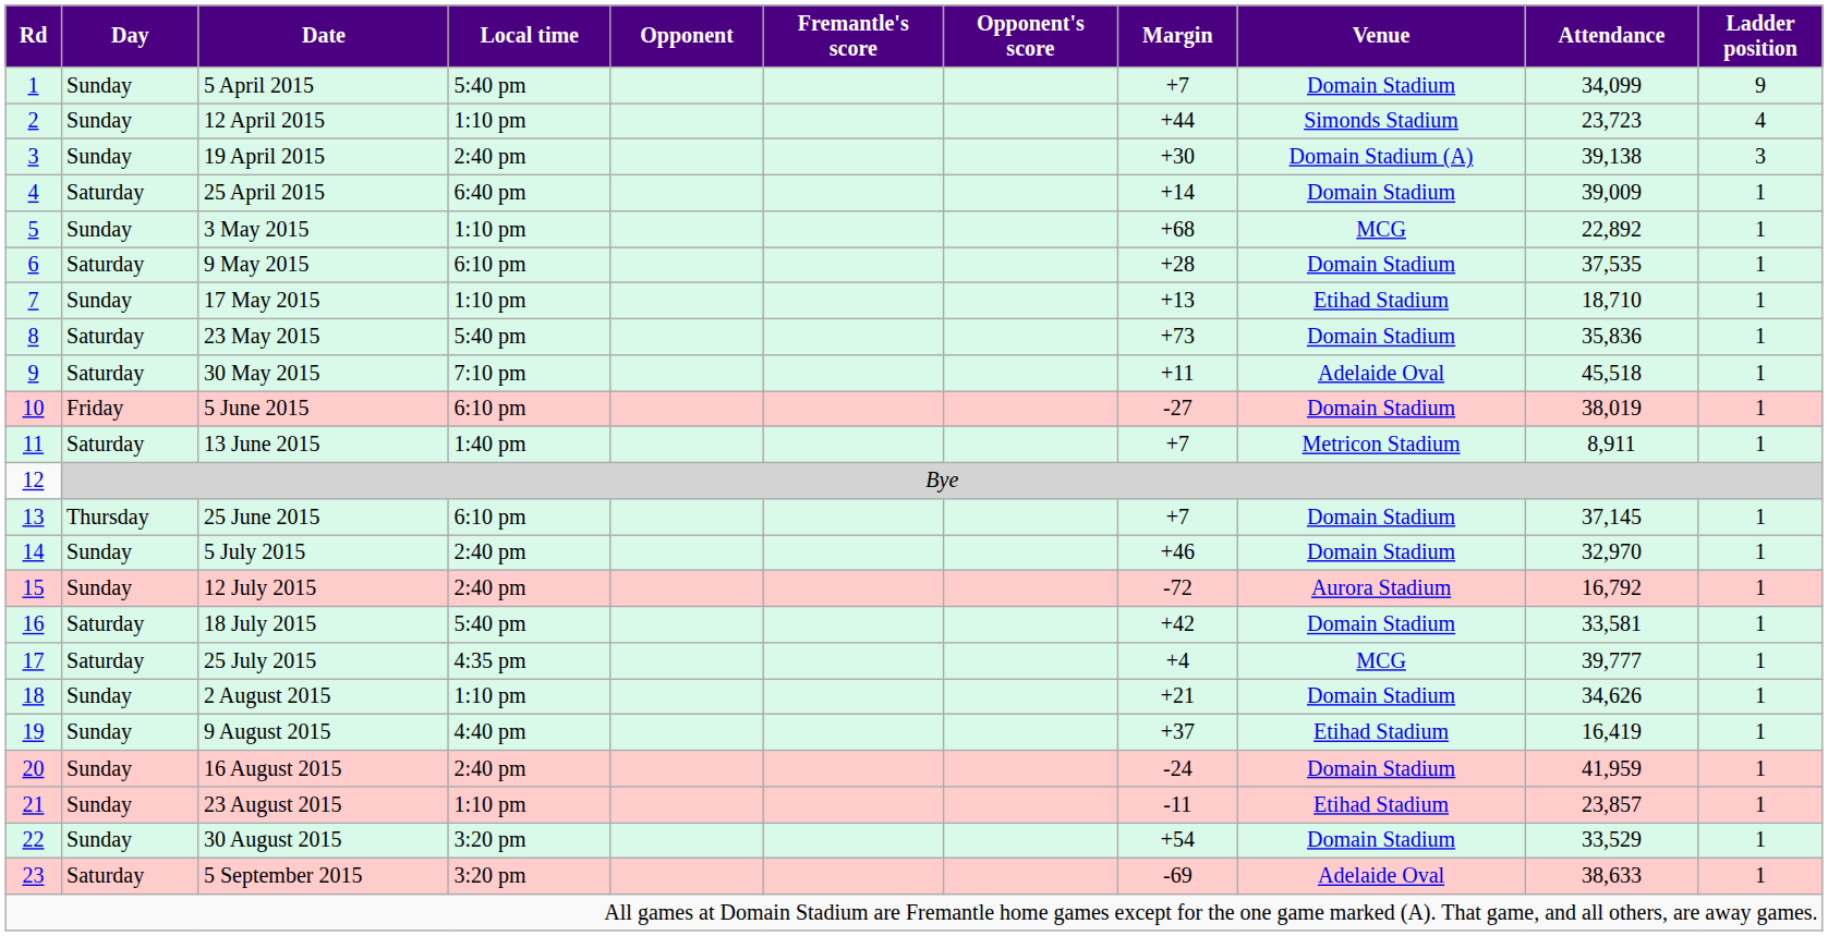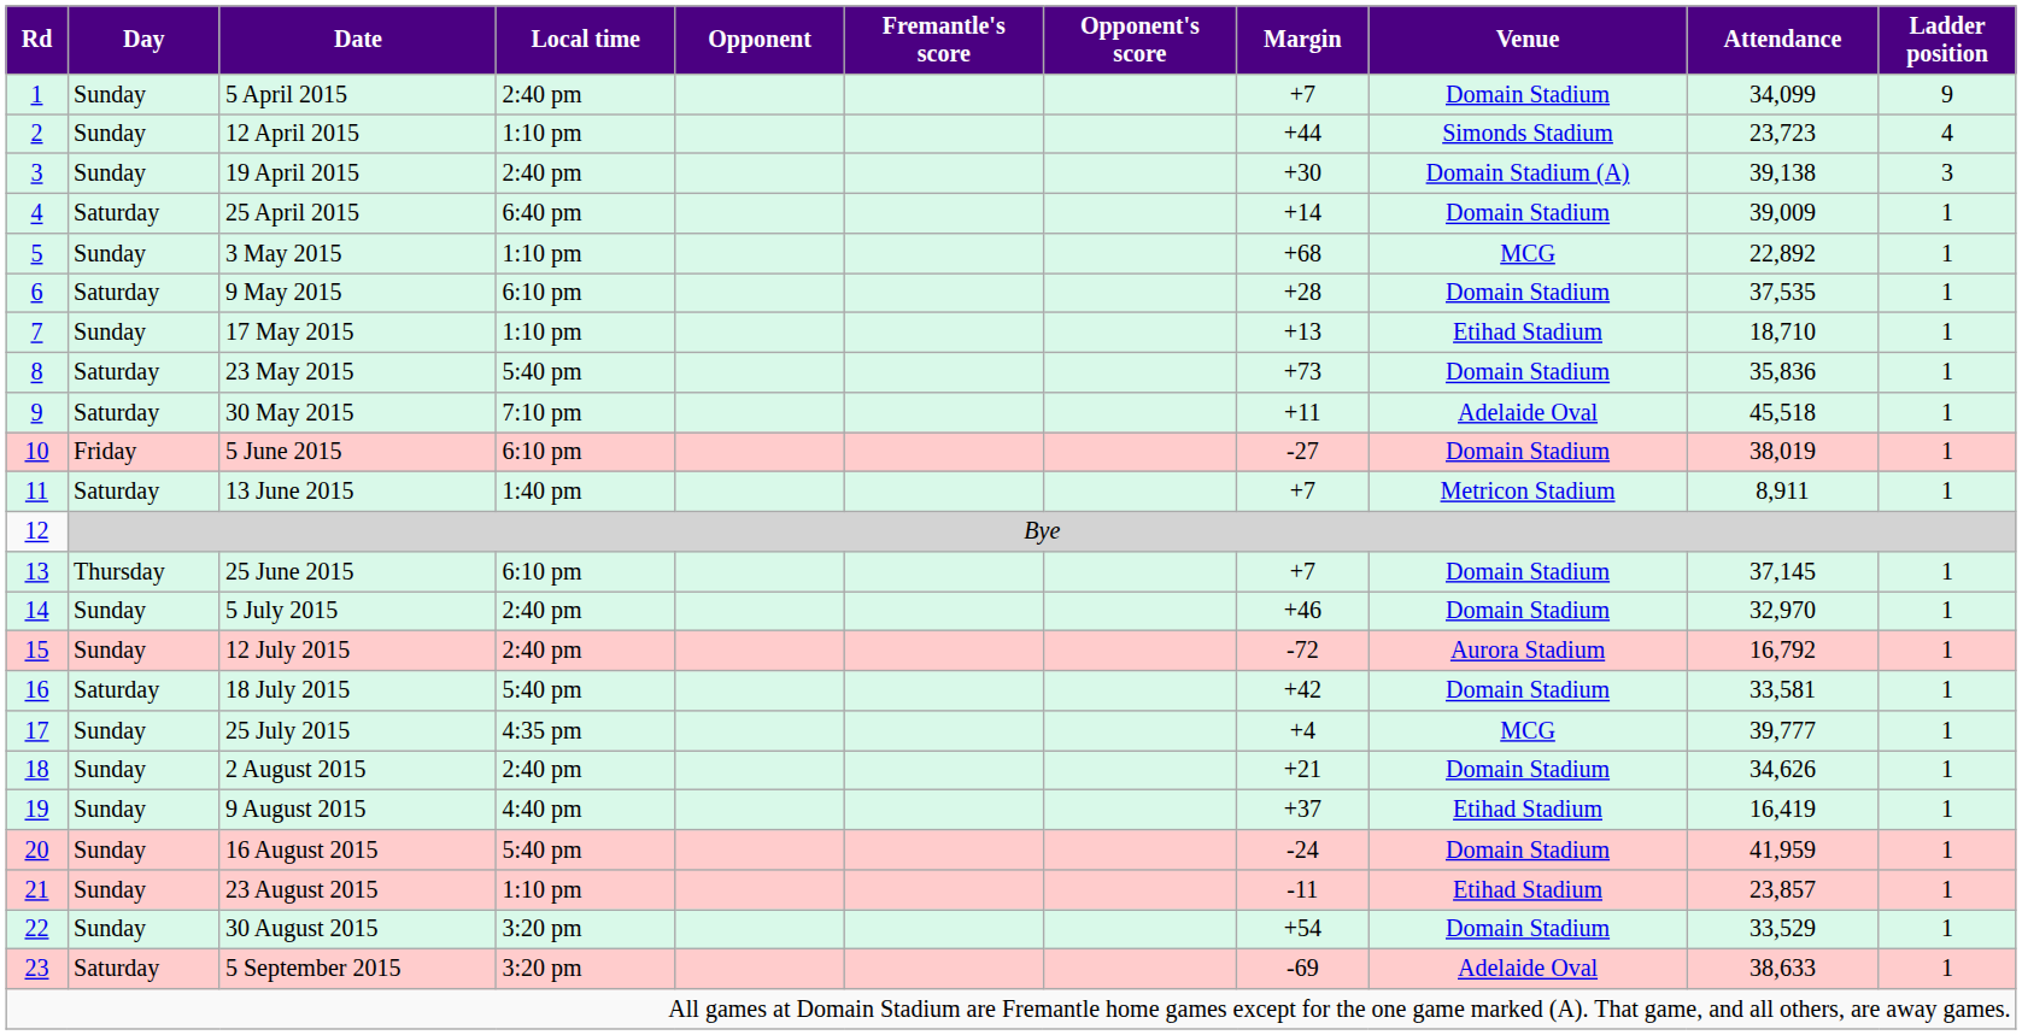5 April 2015 | Local time: 5:40 pm -> 2:40 pm
25 July 2015 | Day: Saturday -> Sunday
2 August 2015 | Local time: 1:10 pm -> 2:40 pm
16 August 2015 | Local time: 2:40 pm -> 5:40 pm
